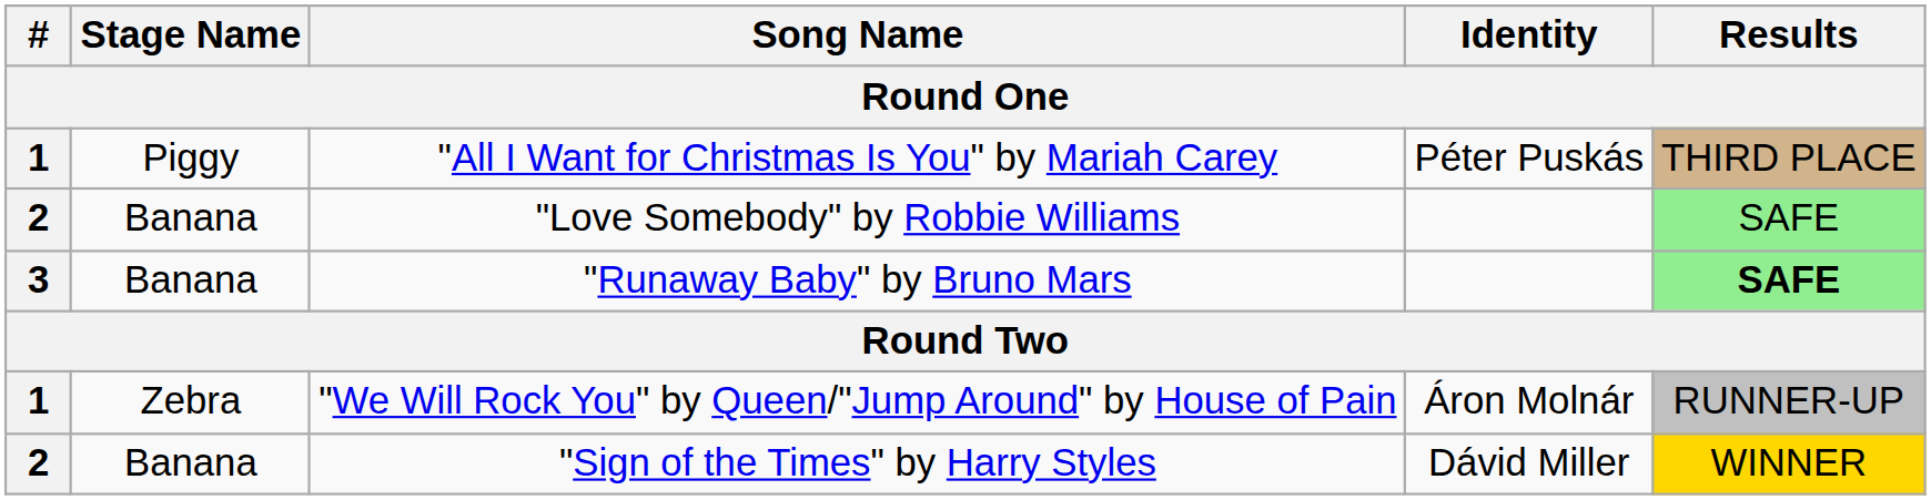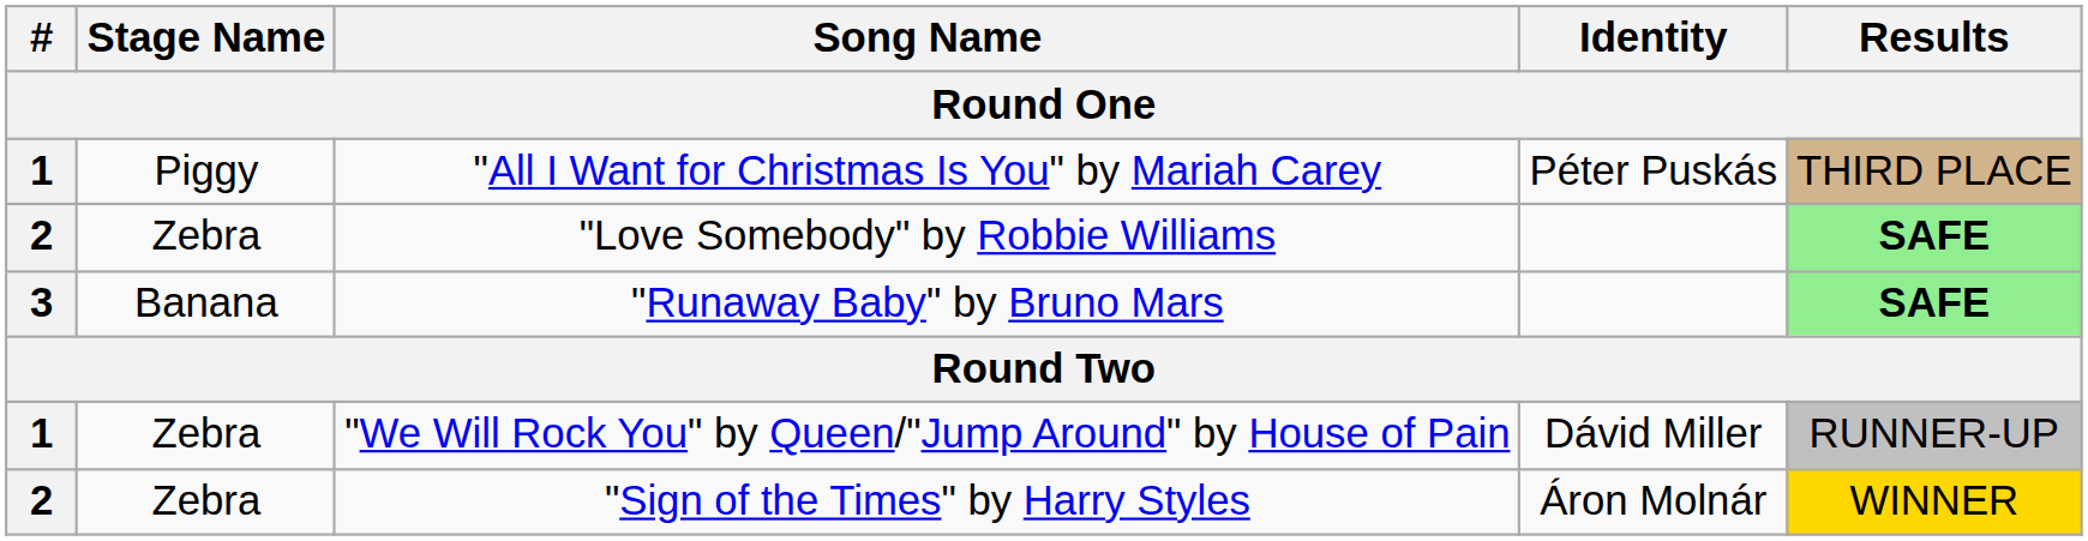"Love Somebody" by Robbie Williams | Stage Name: Banana -> Zebra
"Love Somebody" by Robbie Williams | Results: normal -> bold
"We Will Rock You" by Queen/"Jump Around" by House of Pain | Identity: Áron Molnár -> Dávid Miller
"Sign of the Times" by Harry Styles | Stage Name: Banana -> Zebra
"Sign of the Times" by Harry Styles | Identity: Dávid Miller -> Áron Molnár
